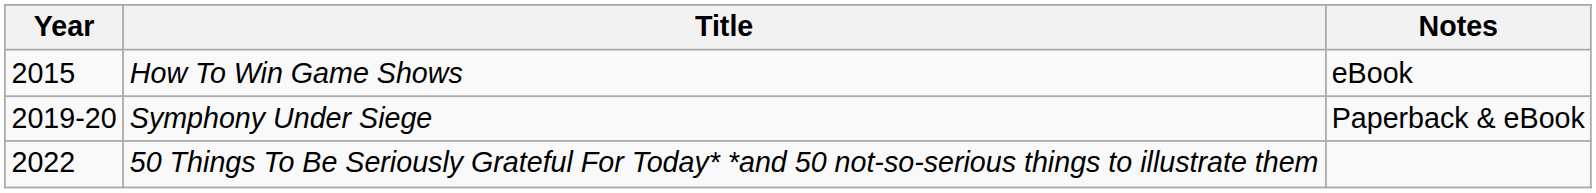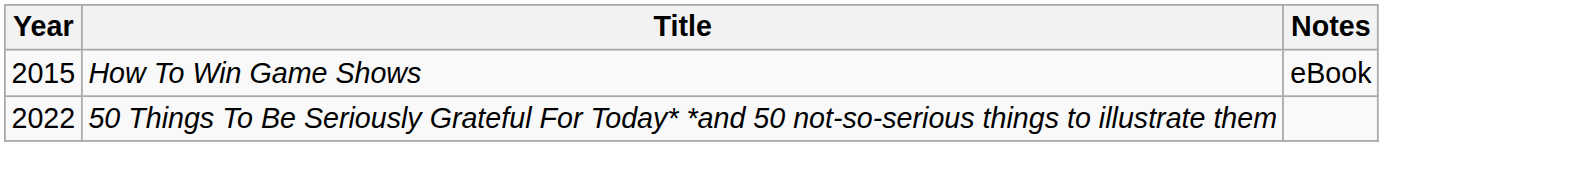- row: 2019-20 | Symphony Under Siege | Paperback & eBook
